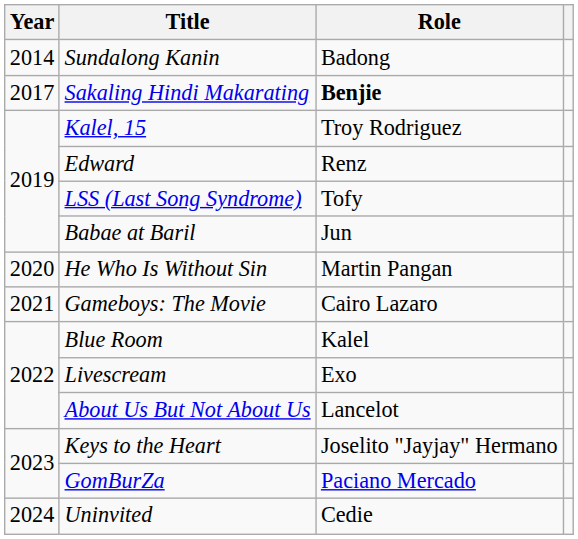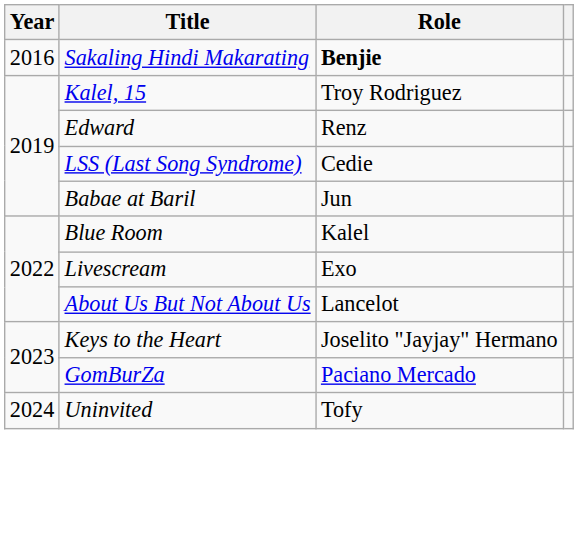- row: 2014 | Sundalong Kanin | Badong
Sakaling Hindi Makarating | Year: 2017 -> 2016
LSS (Last Song Syndrome) | Role: Tofy -> Cedie
- row: 2020 | He Who Is Without Sin | Martin Pangan
- row: 2021 | Gameboys: The Movie | Cairo Lazaro
Uninvited | Role: Cedie -> Tofy
